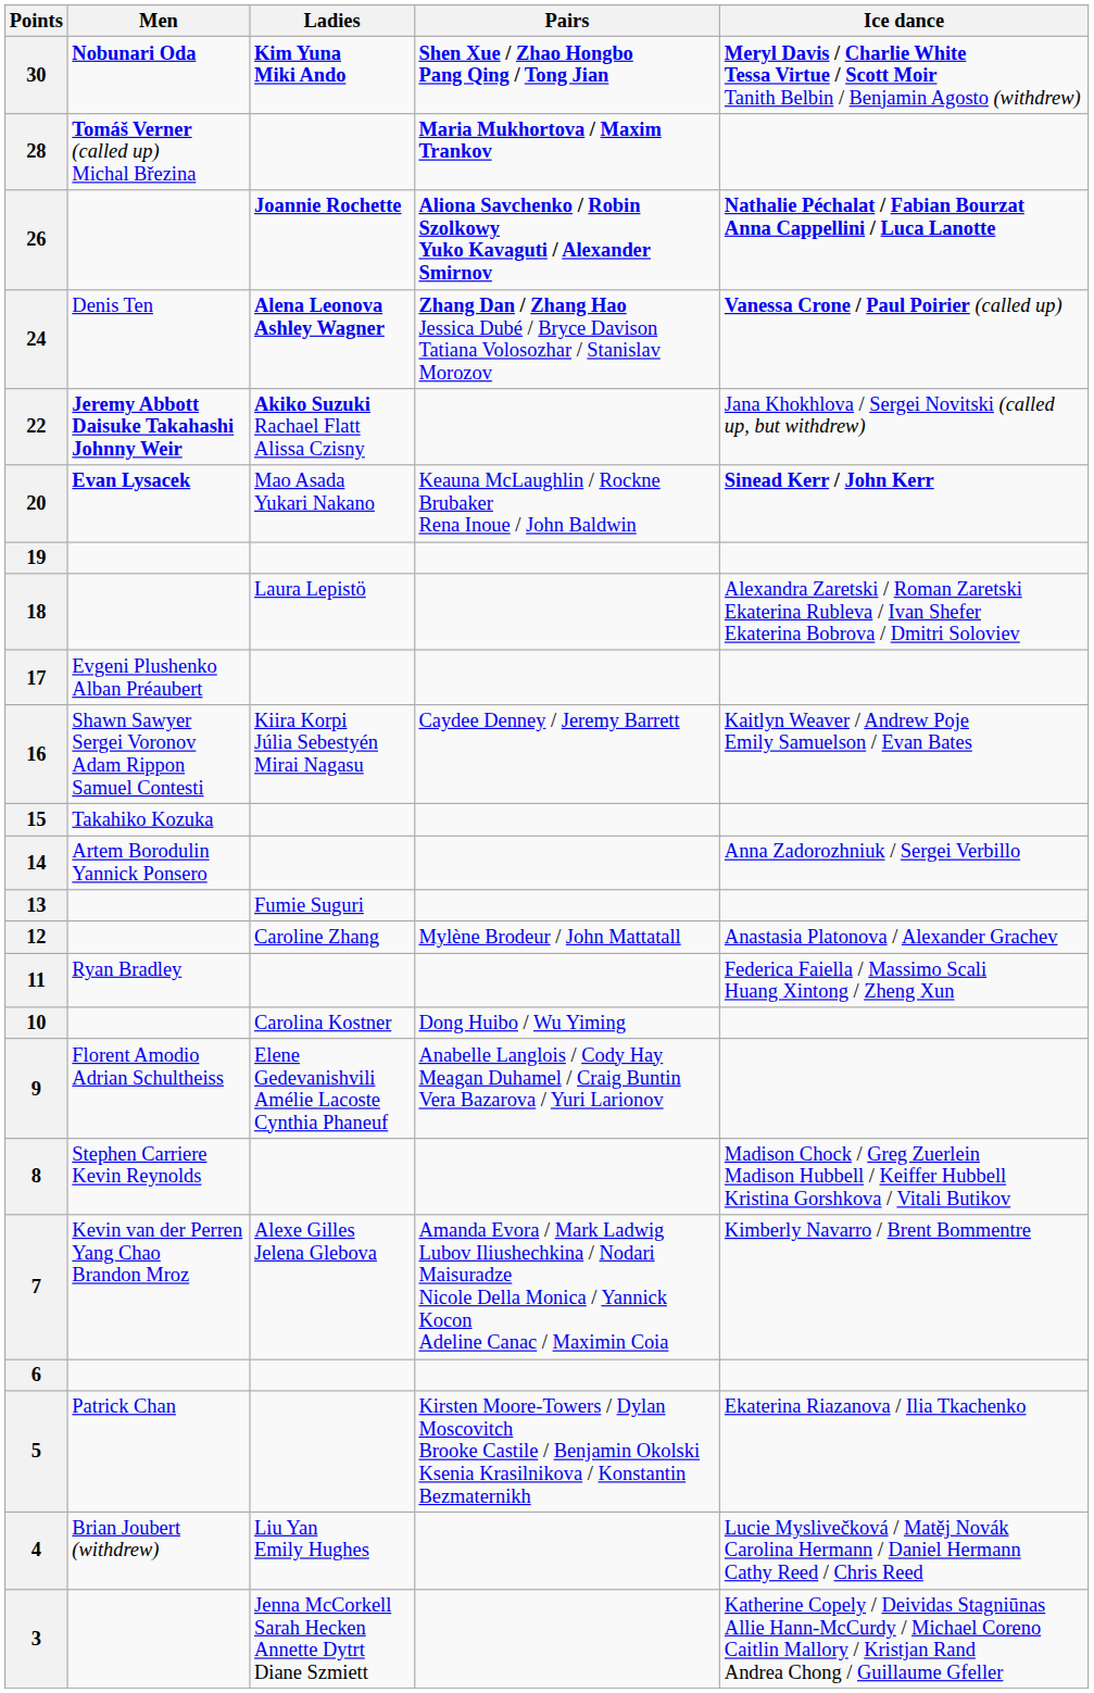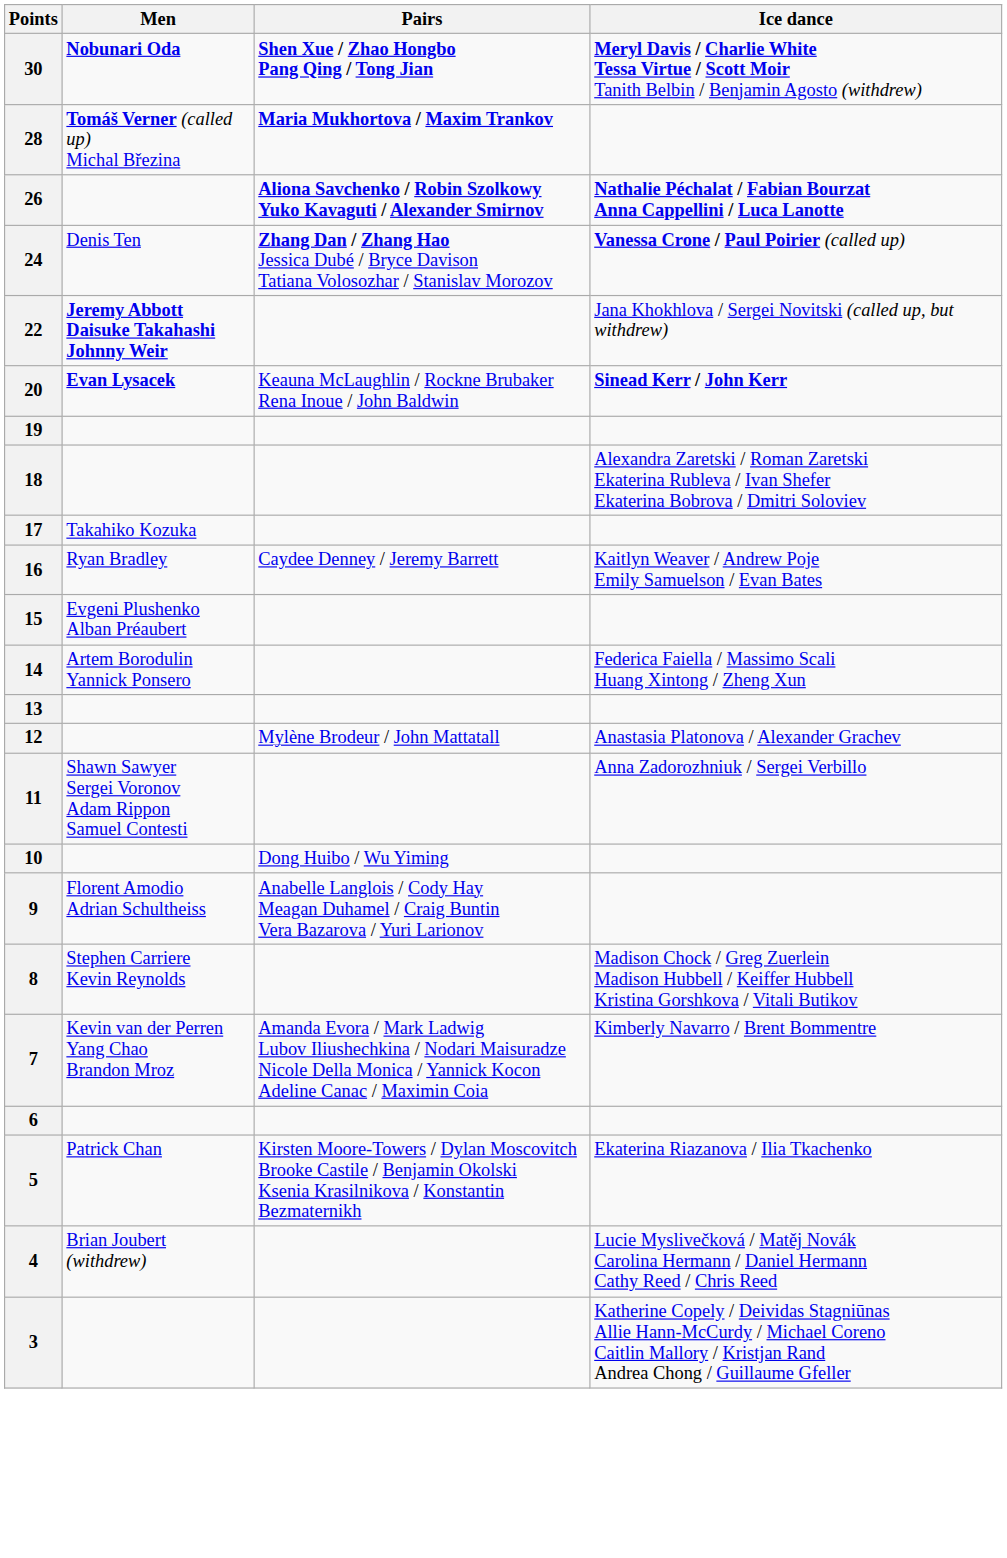- column: Ladies | Kim Yuna Miki Ando | Joannie Rochette | Alena Leonova Ashley Wagner | Akiko Suzuki Rachael Flatt Alissa Czisny | Mao Asada Yukari Nakano | Laura Lepistö | Kiira Korpi Júlia Sebestyén Mirai Nagasu | Fumie Suguri | Caroline Zhang | Carolina Kostner | Elene Gedevanishvili Amélie Lacoste Cynthia Phaneuf | Alexe Gilles Jelena Glebova | Liu Yan Emily Hughes | Jenna McCorkell Sarah Hecken Annette Dytrt Diane Szmiett
17 | Men: Evgeni Plushenko Alban Préaubert -> Takahiko Kozuka
16 | Men: Shawn Sawyer Sergei Voronov Adam Rippon Samuel Contesti -> Ryan Bradley
15 | Men: Takahiko Kozuka -> Evgeni Plushenko Alban Préaubert
14 | Ice dance: Anna Zadorozhniuk / Sergei Verbillo -> Federica Faiella / Massimo Scali Huang Xintong / Zheng Xun
11 | Men: Ryan Bradley -> Shawn Sawyer Sergei Voronov Adam Rippon Samuel Contesti
11 | Ice dance: Federica Faiella / Massimo Scali Huang Xintong / Zheng Xun -> Anna Zadorozhniuk / Sergei Verbillo
